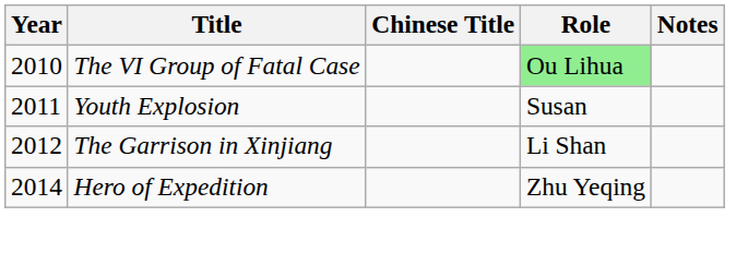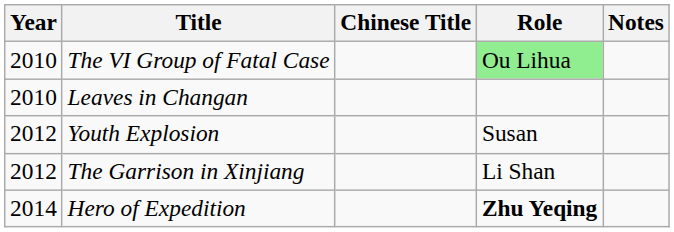+ row: 2010 | Leaves in Changan
Youth Explosion | Year: 2011 -> 2012
Hero of Expedition | Role: normal -> bold
